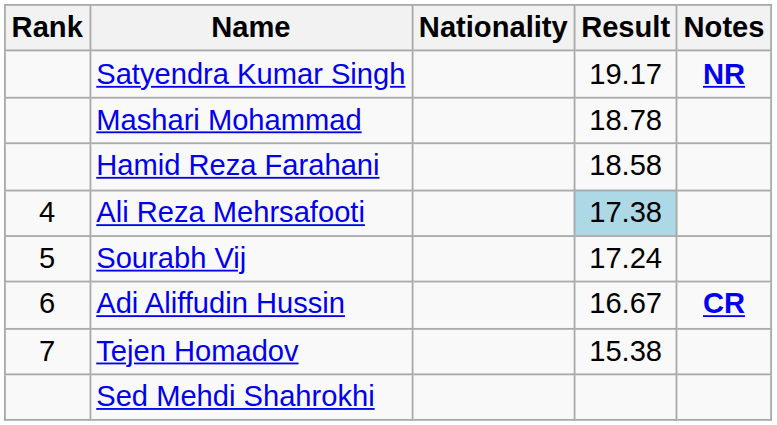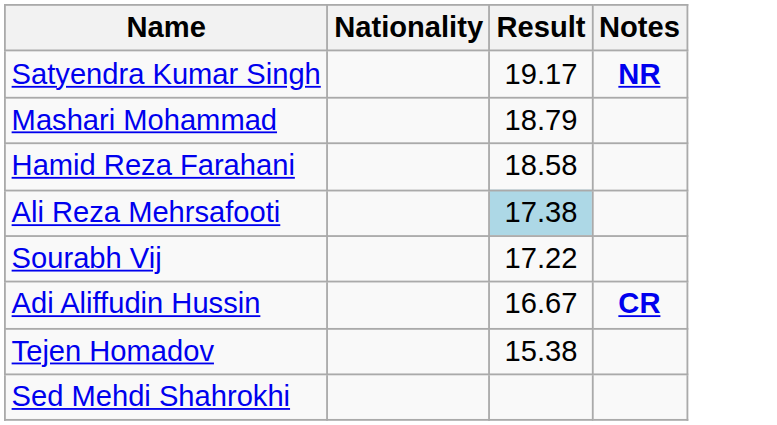- column: Rank | 4 | 5 | 6 | 7
Mashari Mohammad | Result: 18.78 -> 18.79
Sourabh Vij | Result: 17.24 -> 17.22
